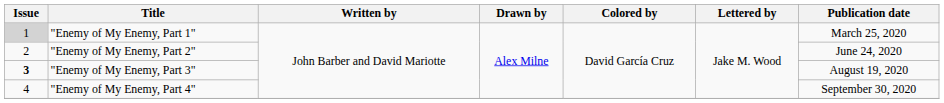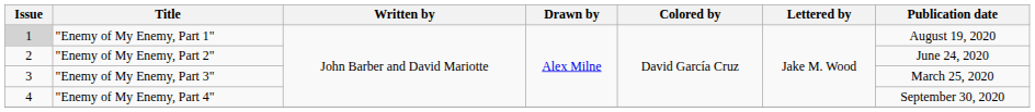"Enemy of My Enemy, Part 1" | Publication date: March 25, 2020 -> August 19, 2020
"Enemy of My Enemy, Part 3" | Issue: bold -> normal
"Enemy of My Enemy, Part 3" | Publication date: August 19, 2020 -> March 25, 2020
